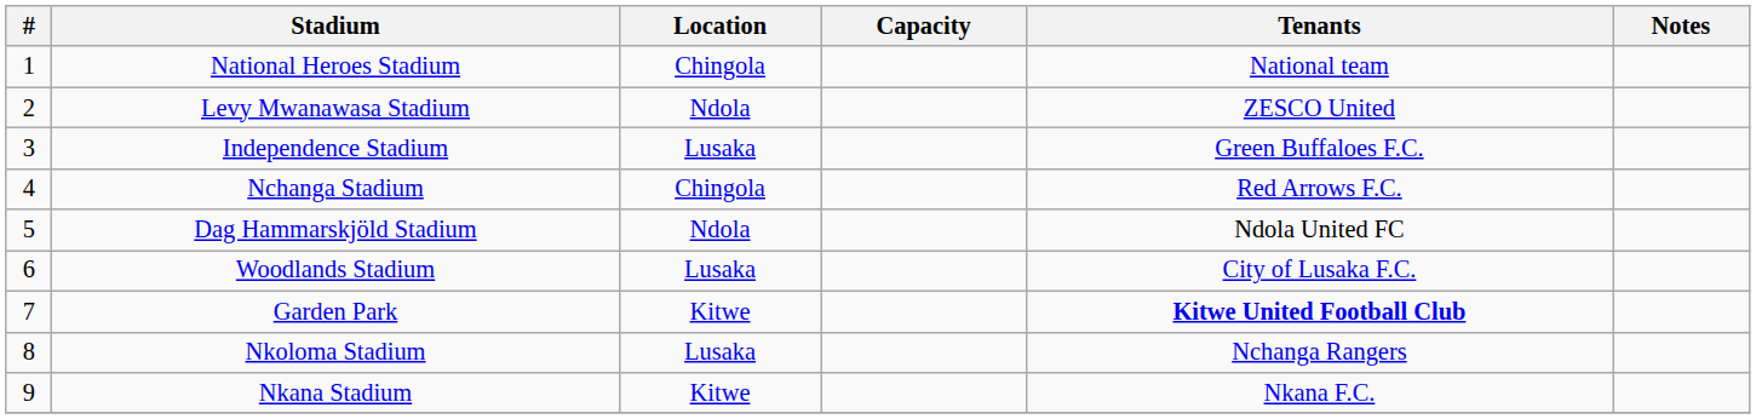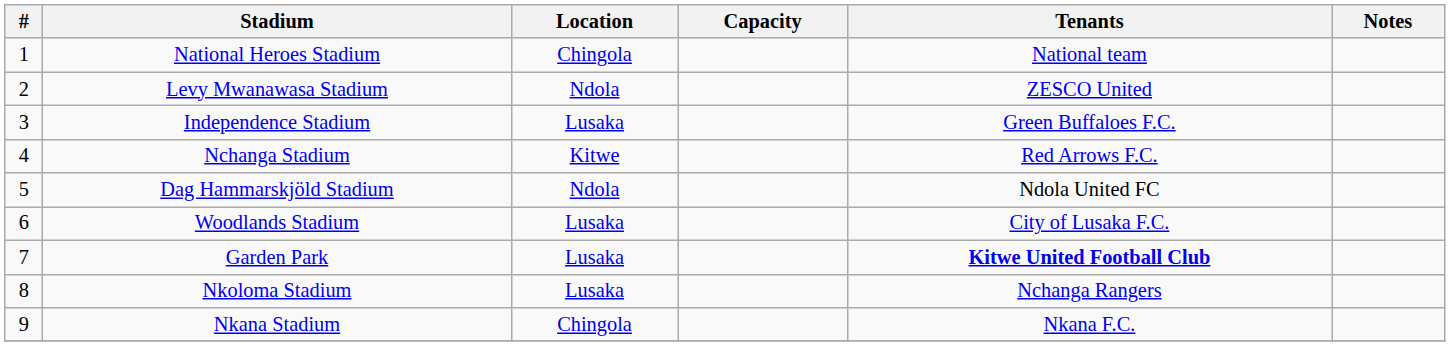Nchanga Stadium | Location: Chingola -> Kitwe
Garden Park | Location: Kitwe -> Lusaka
Nkana Stadium | Location: Kitwe -> Chingola
